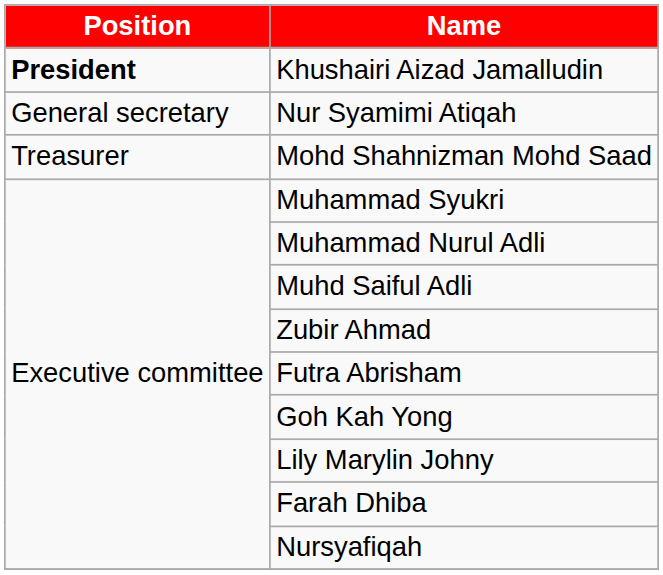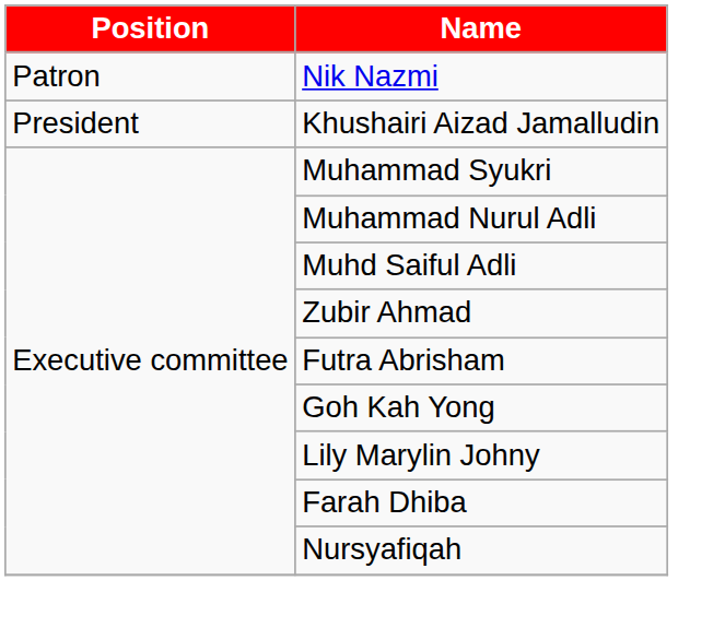+ row: Patron | Nik Nazmi
Khushairi Aizad Jamalludin | Position: bold -> normal
- row: General secretary | Nur Syamimi Atiqah
- row: Treasurer | Mohd Shahnizman Mohd Saad
